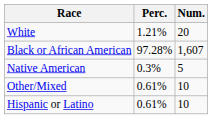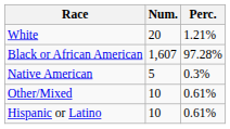columns swapped: Num. <-> Perc.
